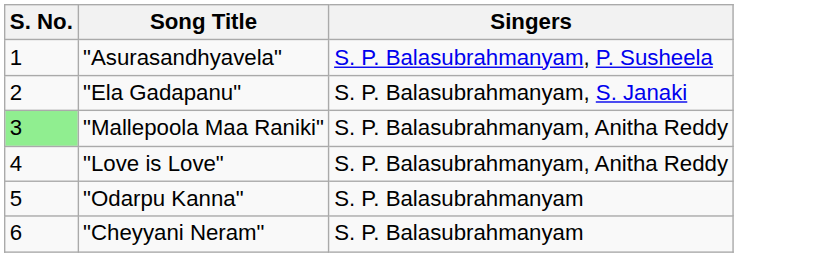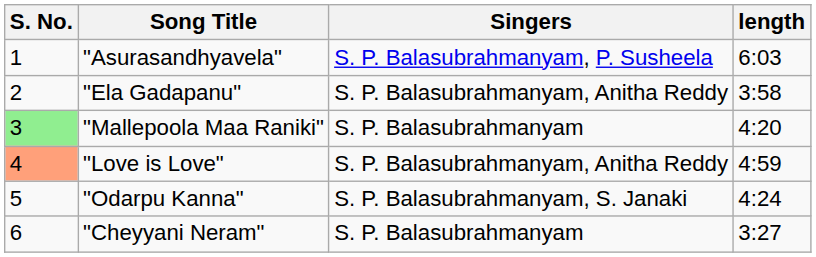+ column: length | 6:03 | 3:58 | 4:20 | 4:59 | 4:24 | 3:27
"Ela Gadapanu" | Singers: S. P. Balasubrahmanyam, S. Janaki -> S. P. Balasubrahmanyam, Anitha Reddy
"Mallepoola Maa Raniki" | Singers: S. P. Balasubrahmanyam, Anitha Reddy -> S. P. Balasubrahmanyam
"Love is Love" | S. No.: no background -> lightsalmon background
"Odarpu Kanna" | Singers: S. P. Balasubrahmanyam -> S. P. Balasubrahmanyam, S. Janaki
